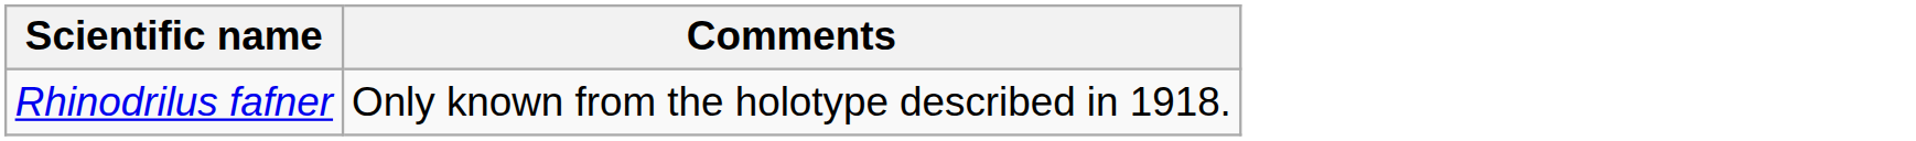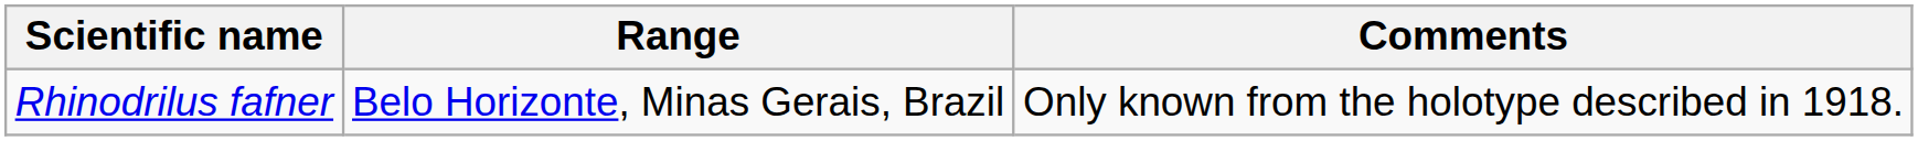+ column: Range | Belo Horizonte, Minas Gerais, Brazil
